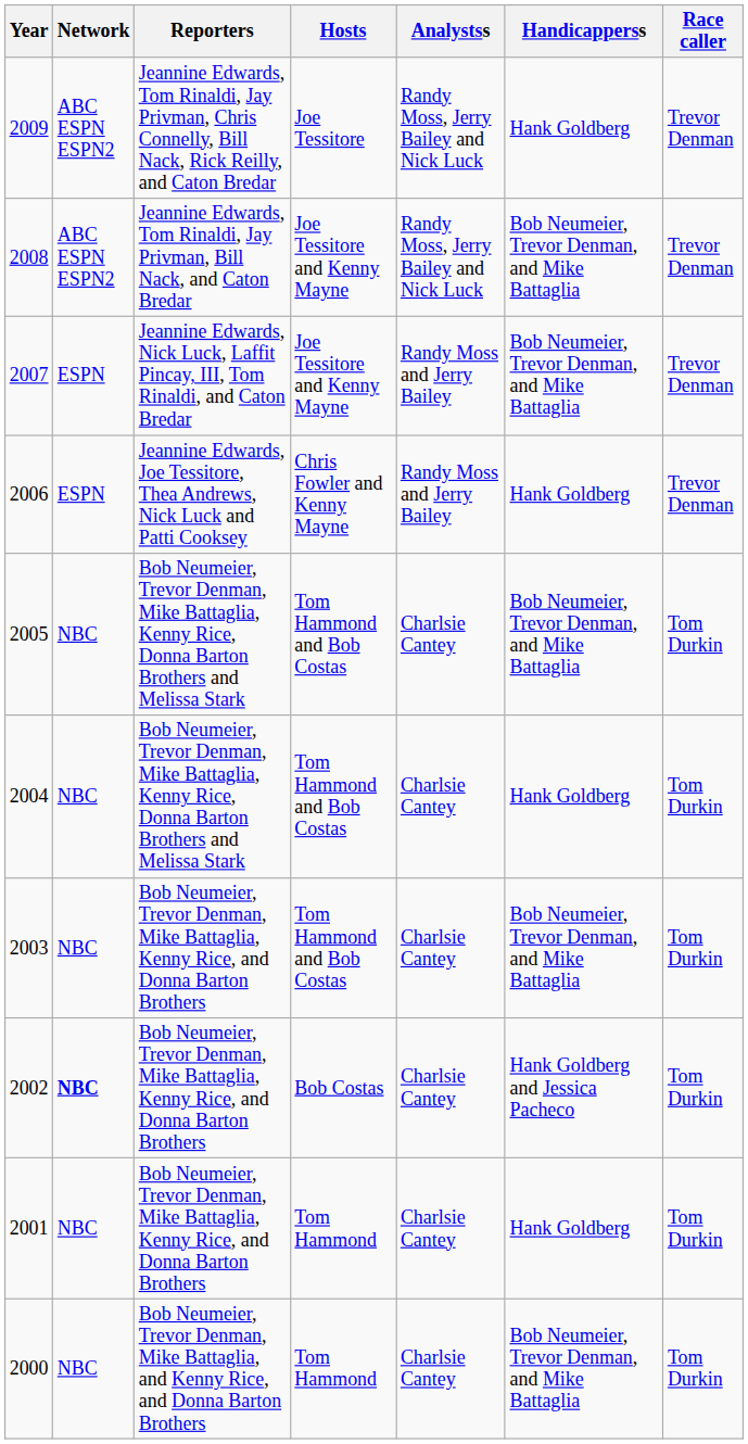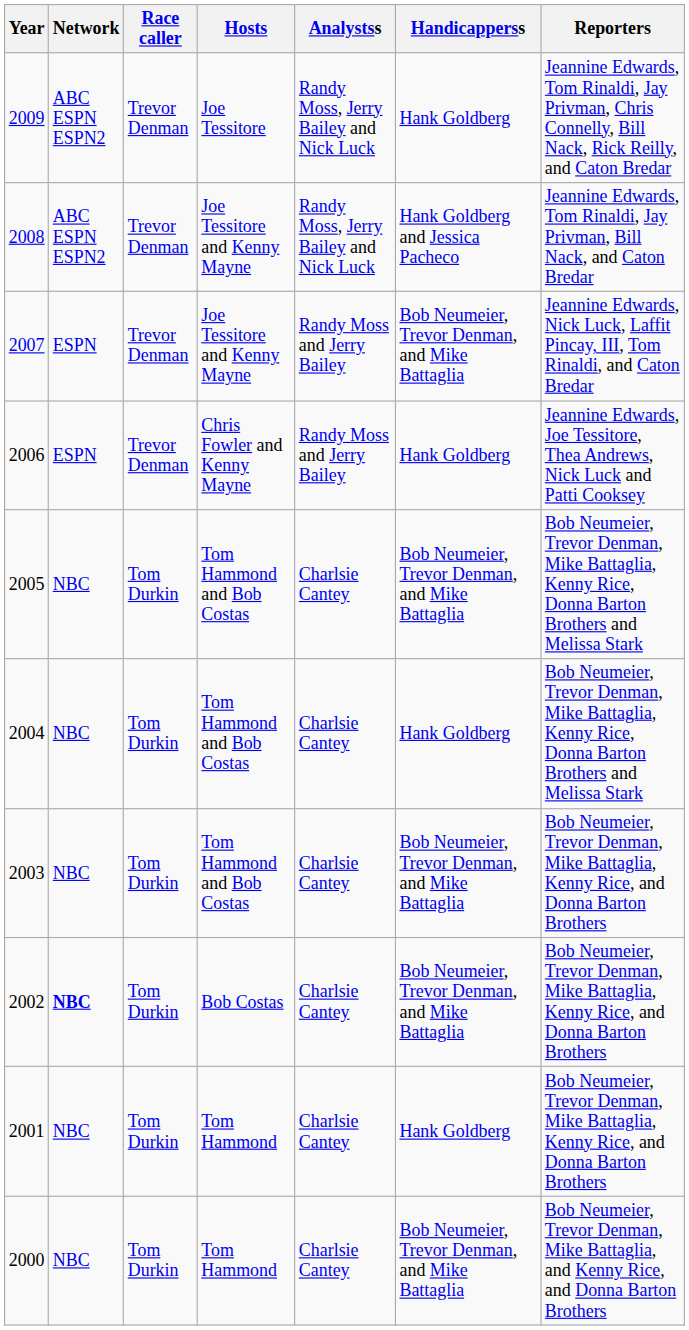columns swapped: Race caller <-> Reporters
2008 | Handicapperss: Bob Neumeier, Trevor Denman, and Mike Battaglia -> Hank Goldberg and Jessica Pacheco
2002 | Handicapperss: Hank Goldberg and Jessica Pacheco -> Bob Neumeier, Trevor Denman, and Mike Battaglia
